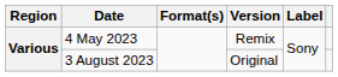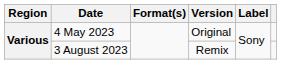4 May 2023 | Version: Remix -> Original
3 August 2023 | Version: Original -> Remix
